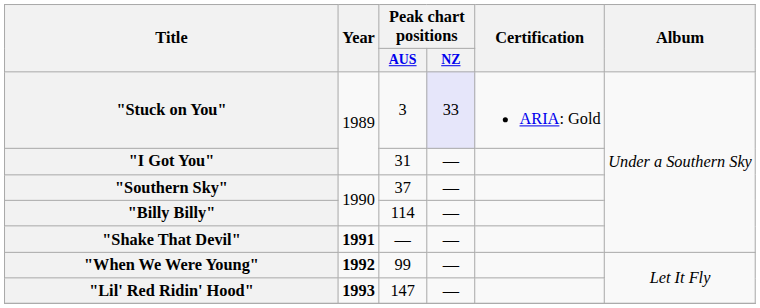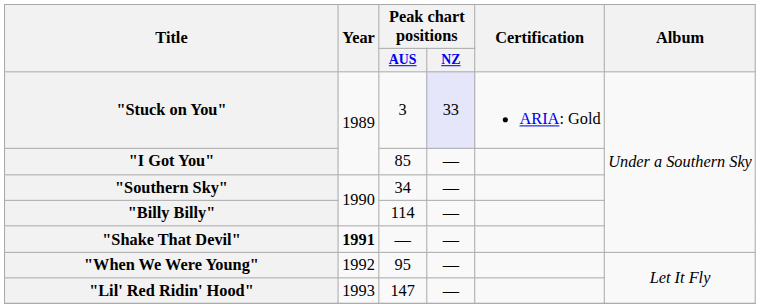"I Got You" | Peak chart positions / AUS: 31 -> 85
"Southern Sky" | Peak chart positions / AUS: 37 -> 34
"When We Were Young" | Year: bold -> normal
"When We Were Young" | Peak chart positions / AUS: 99 -> 95
"Lil' Red Ridin' Hood" | Year: bold -> normal
